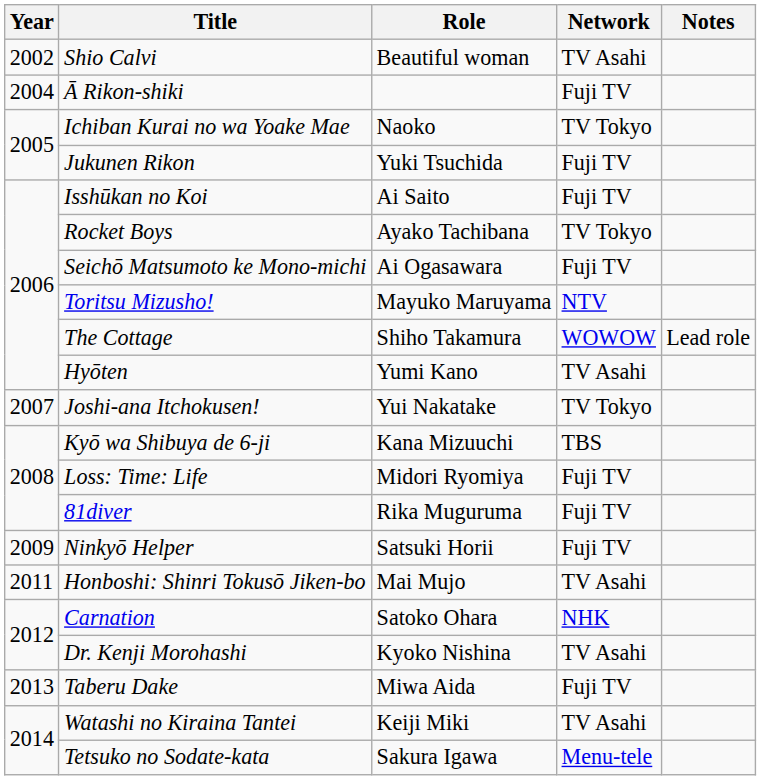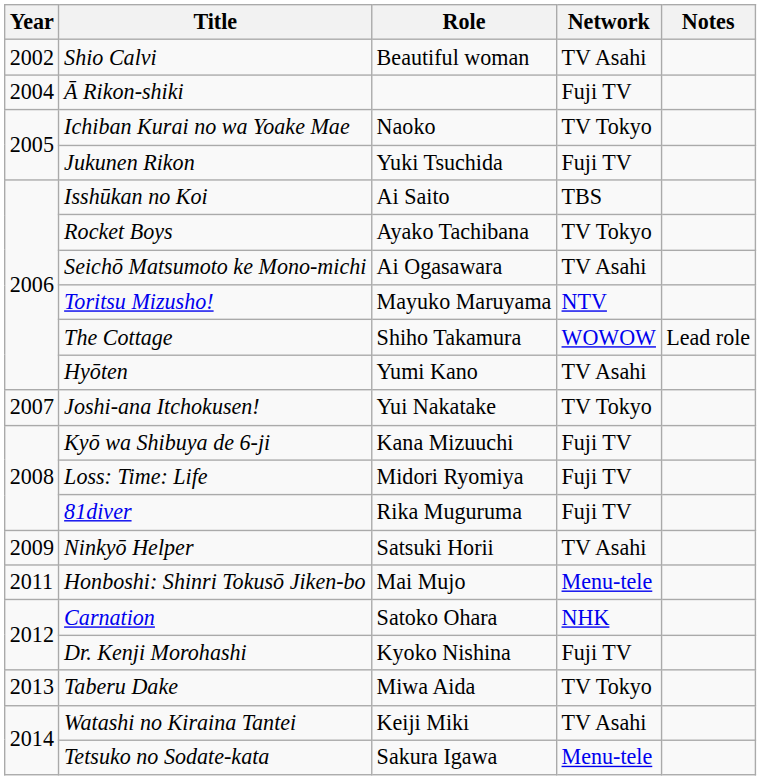Isshūkan no Koi | Network: Fuji TV -> TBS
Seichō Matsumoto ke Mono-michi | Network: Fuji TV -> TV Asahi
Kyō wa Shibuya de 6-ji | Network: TBS -> Fuji TV
Ninkyō Helper | Network: Fuji TV -> TV Asahi
Honboshi: Shinri Tokusō Jiken-bo | Network: TV Asahi -> Menu-tele
Dr. Kenji Morohashi | Network: TV Asahi -> Fuji TV
Taberu Dake | Network: Fuji TV -> TV Tokyo
